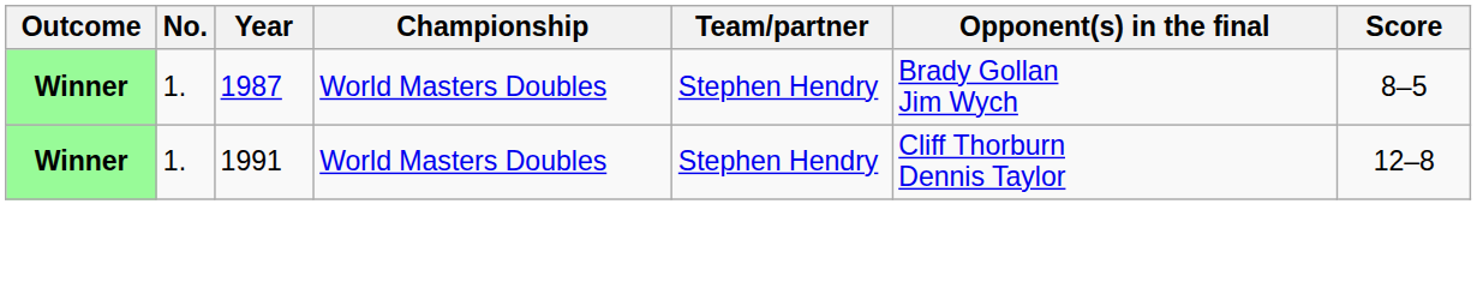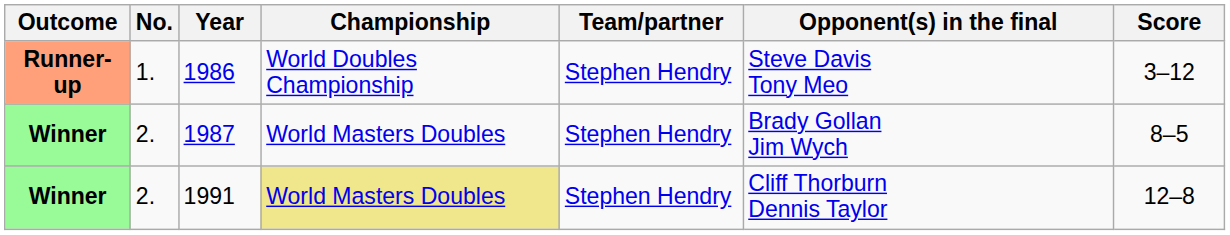+ row: Runner-up | 1. | 1986 | World Doubles Championship | Stephen Hendry | Steve Davis Tony Meo | 3–12
1987 | No.: 1. -> 2.
1991 | No.: 1. -> 2.
1991 | Championship: no background -> khaki background
